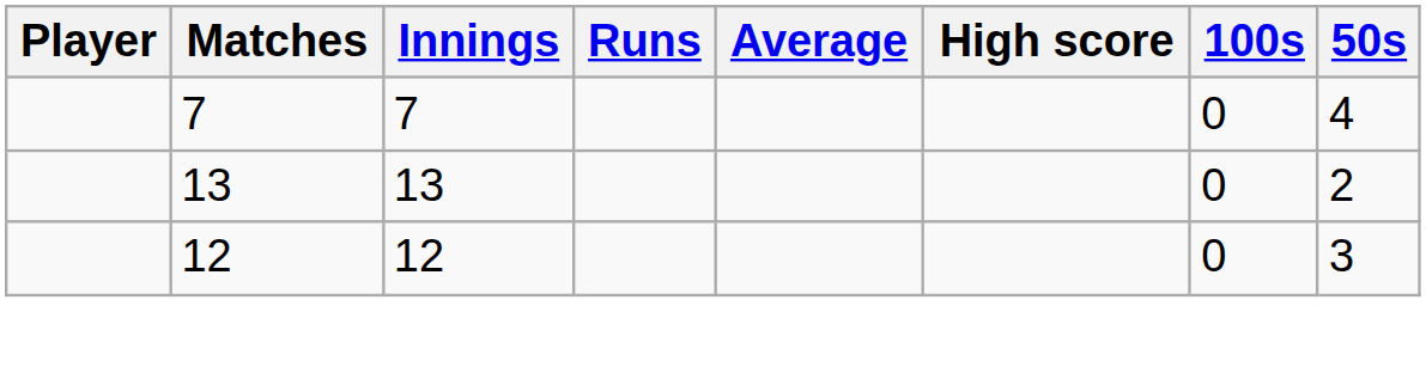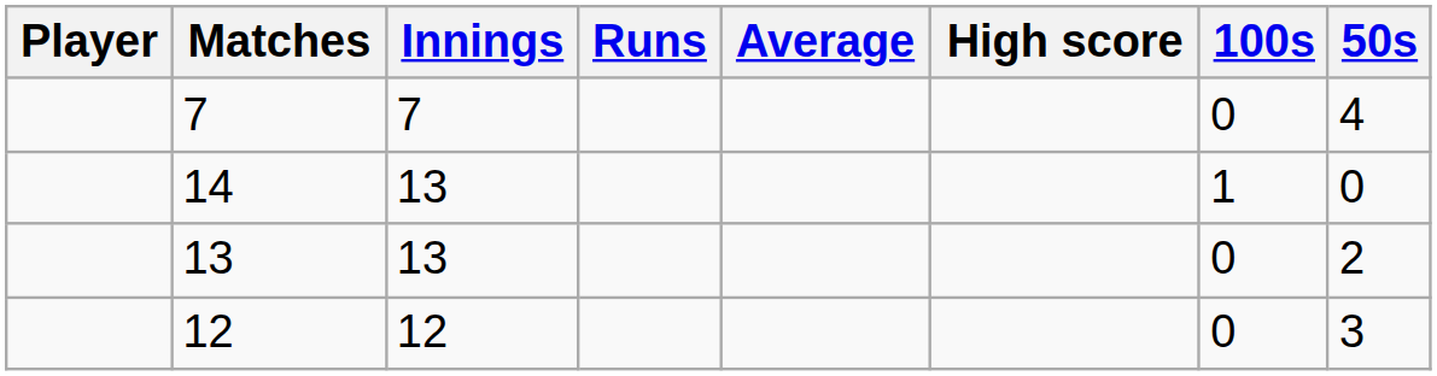+ row: 14 | 13 | 1 | 0
